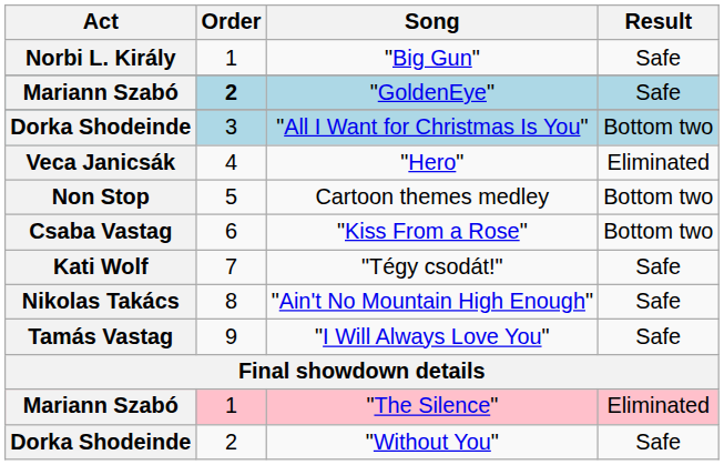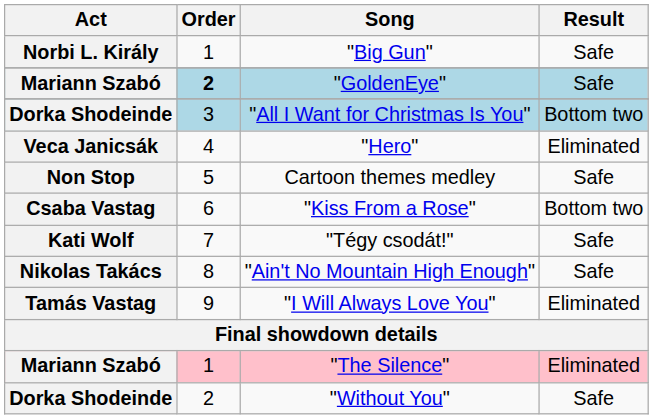Cartoon themes medley | Result: Bottom two -> Safe
"I Will Always Love You" | Result: Safe -> Eliminated
